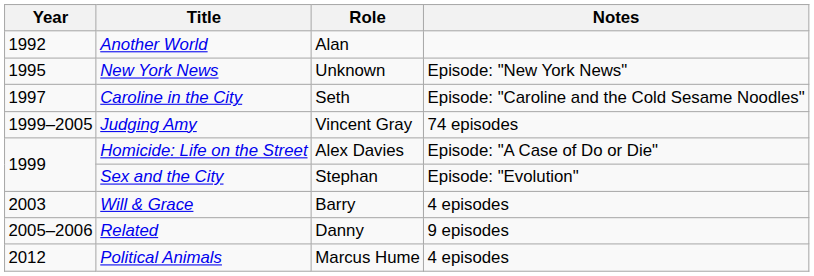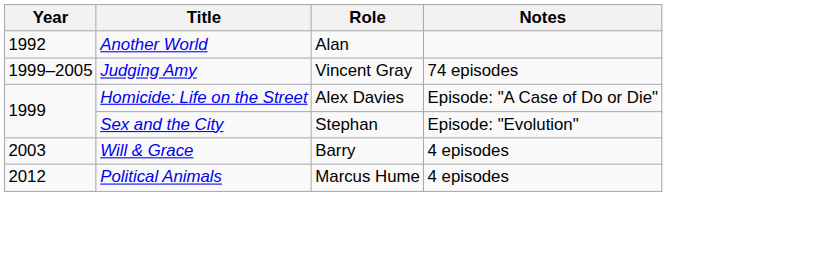- row: 1995 | New York News | Unknown | Episode: "New York News"
- row: 1997 | Caroline in the City | Seth | Episode: "Caroline and the Cold Sesame Noodles"
- row: 2005–2006 | Related | Danny | 9 episodes
